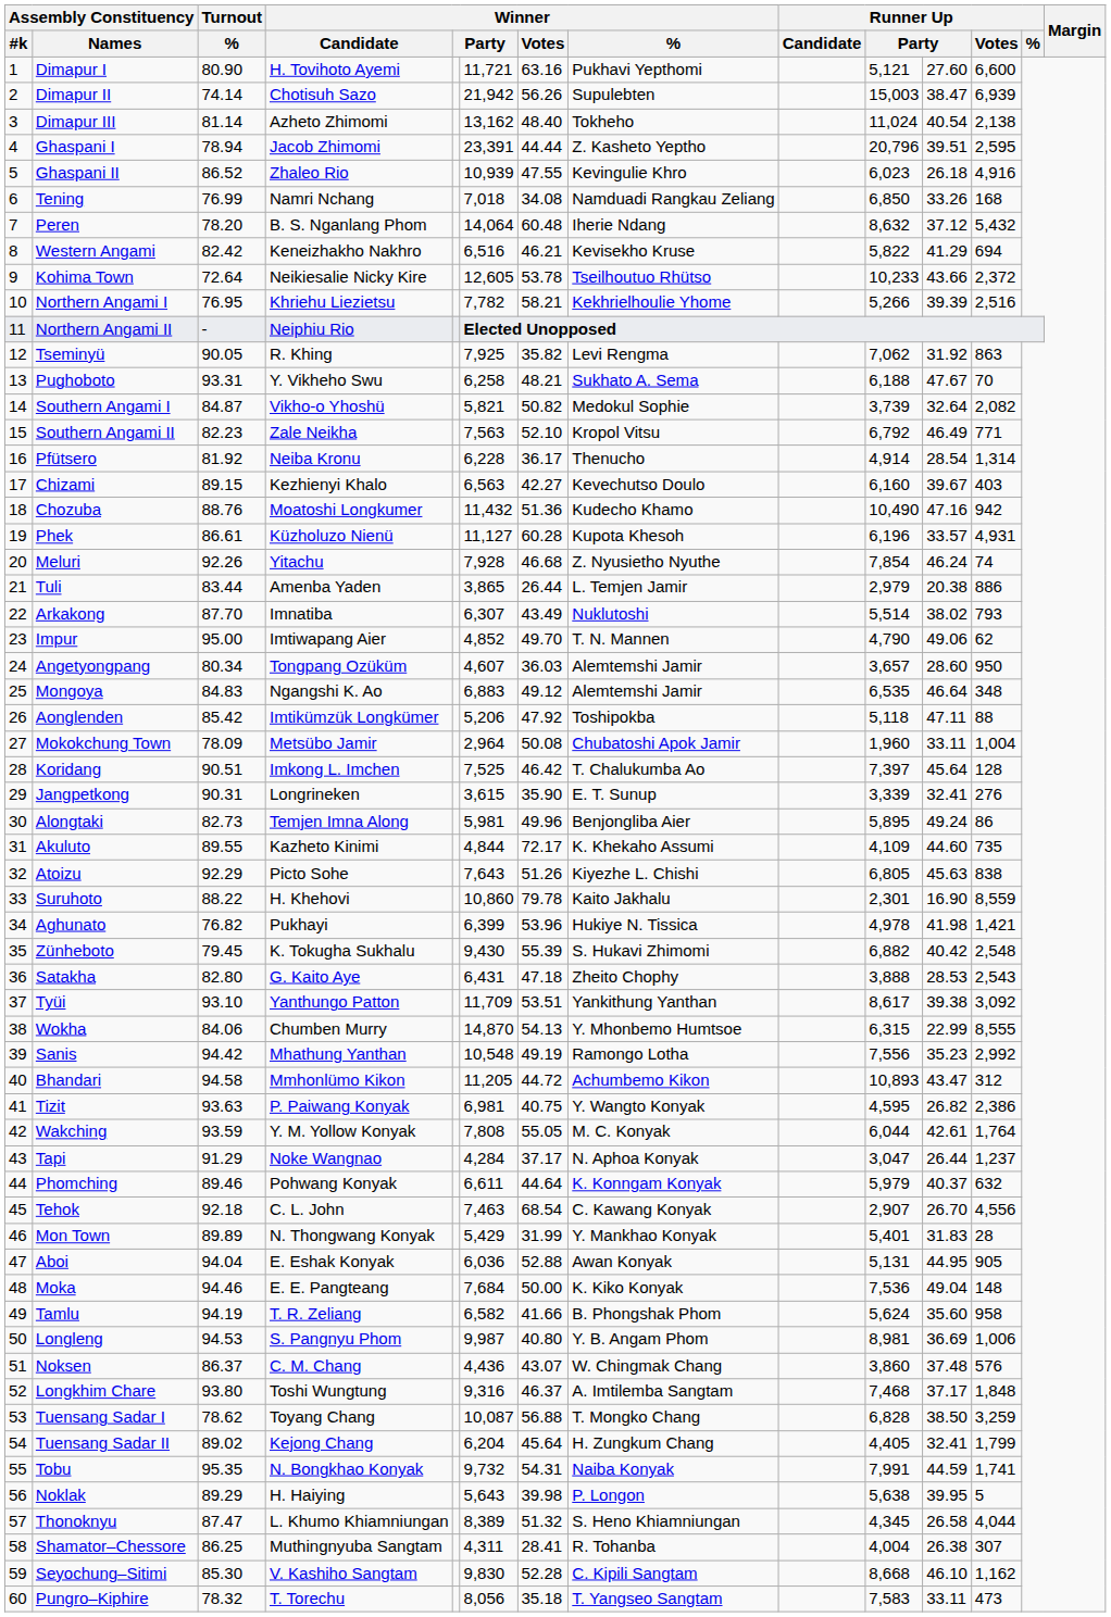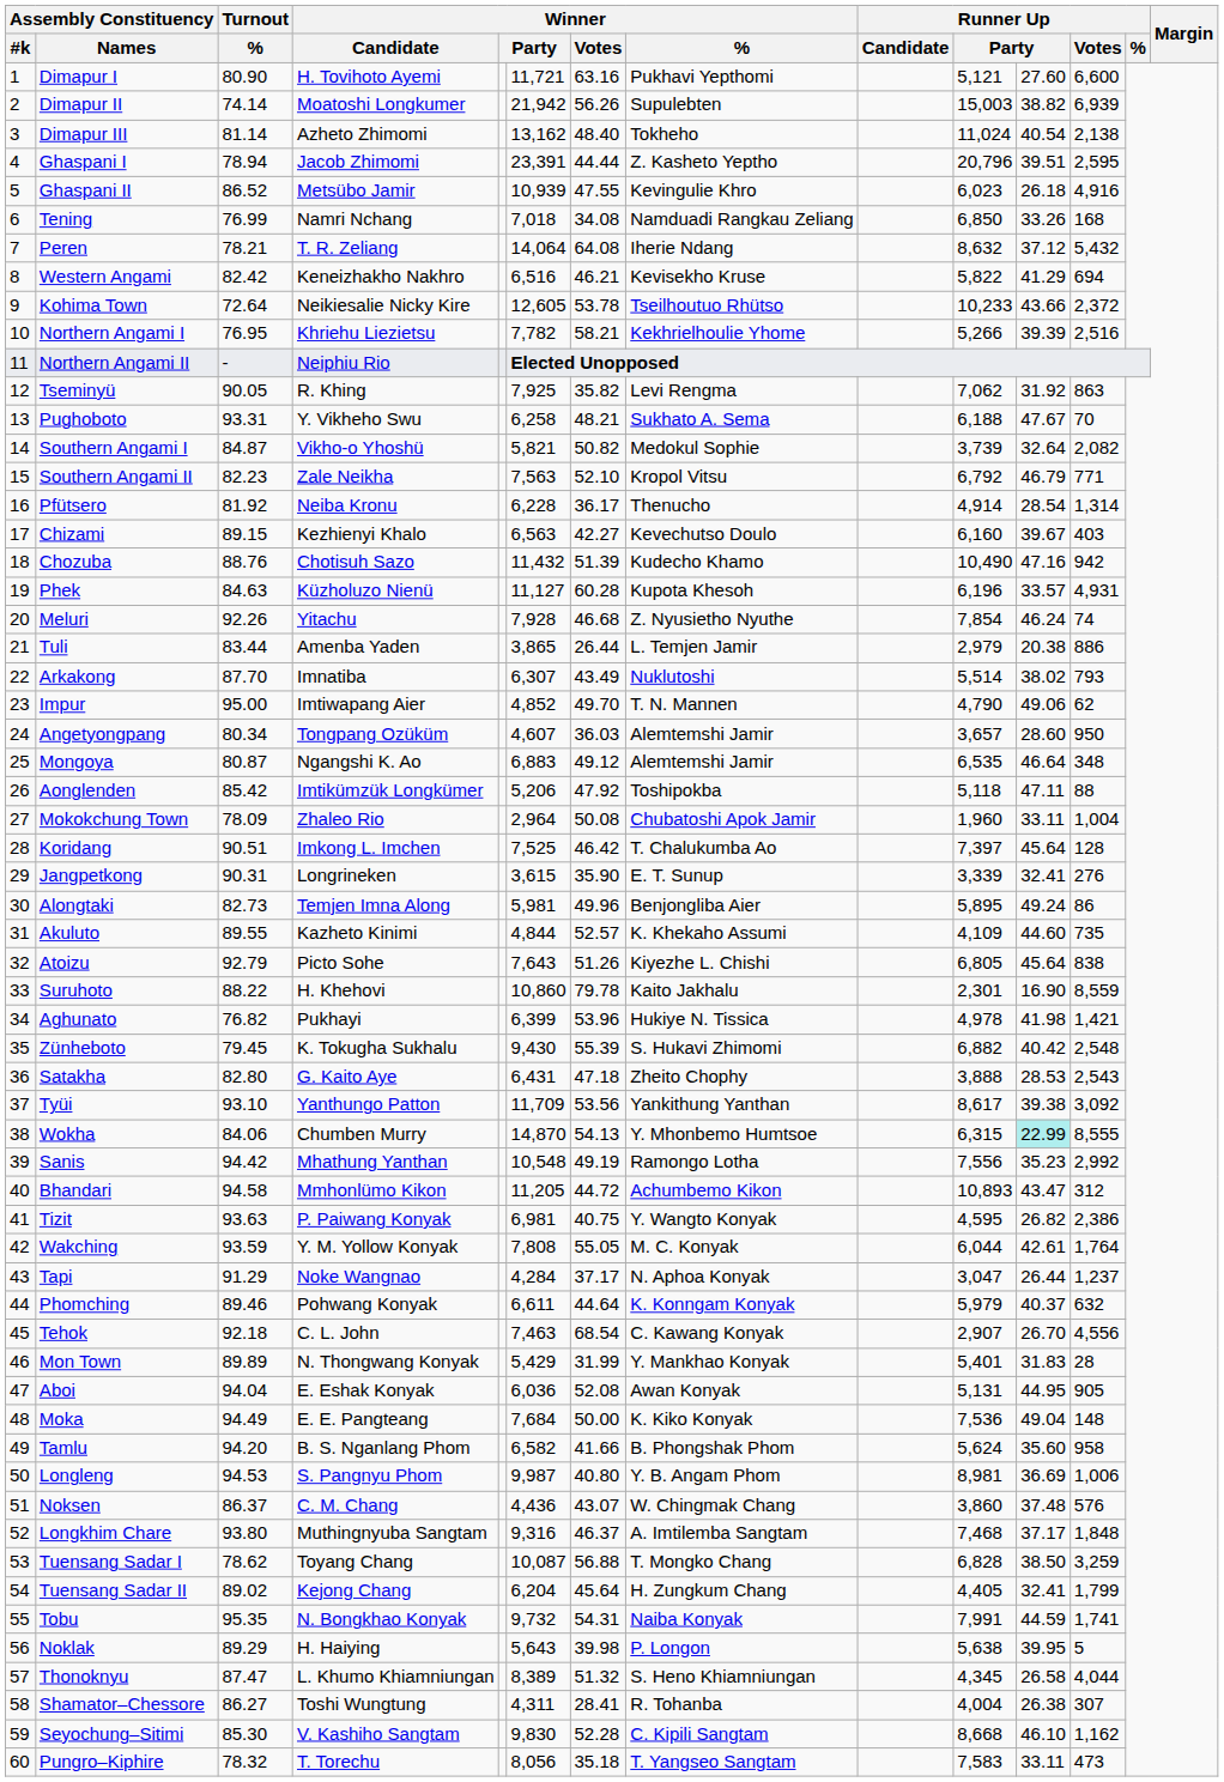Dimapur II | Winner / Candidate: Chotisuh Sazo -> Moatoshi Longkumer
Dimapur II | column 11: 38.47 -> 38.82
Ghaspani II | Winner / Candidate: Zhaleo Rio -> Metsübo Jamir
Peren | Turnout / %: 78.20 -> 78.21
Peren | Winner / Candidate: B. S. Nganlang Phom -> T. R. Zeliang
Peren | Winner / Votes: 60.48 -> 64.08
Southern Angami II | column 11: 46.49 -> 46.79
Chozuba | Winner / Candidate: Moatoshi Longkumer -> Chotisuh Sazo
Chozuba | Winner / Votes: 51.36 -> 51.39
Phek | Turnout / %: 86.61 -> 84.63
Mongoya | Turnout / %: 84.83 -> 80.87
Mokokchung Town | Winner / Candidate: Metsübo Jamir -> Zhaleo Rio
Akuluto | Winner / Votes: 72.17 -> 52.57
Atoizu | Turnout / %: 92.29 -> 92.79
Atoizu | column 11: 45.63 -> 45.64
Tyüi | Winner / Votes: 53.51 -> 53.56
Wokha | column 11: no background -> paleturquoise background
Aboi | Winner / Votes: 52.88 -> 52.08
Moka | Turnout / %: 94.46 -> 94.49
Tamlu | Turnout / %: 94.19 -> 94.20
Tamlu | Winner / Candidate: T. R. Zeliang -> B. S. Nganlang Phom
Longkhim Chare | Winner / Candidate: Toshi Wungtung -> Muthingnyuba Sangtam
Shamator–Chessore | Turnout / %: 86.25 -> 86.27
Shamator–Chessore | Winner / Candidate: Muthingnyuba Sangtam -> Toshi Wungtung
